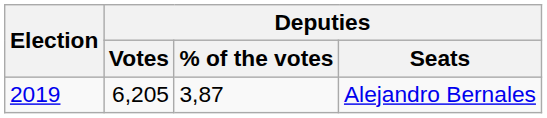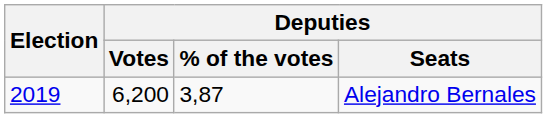Alejandro Bernales | Deputies / Votes: 6,205 -> 6,200
